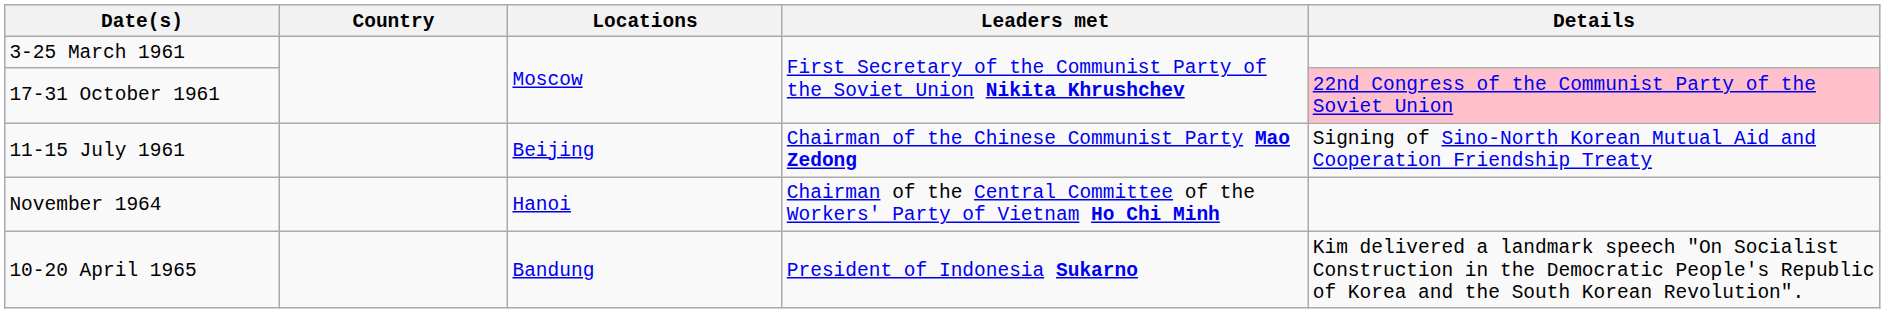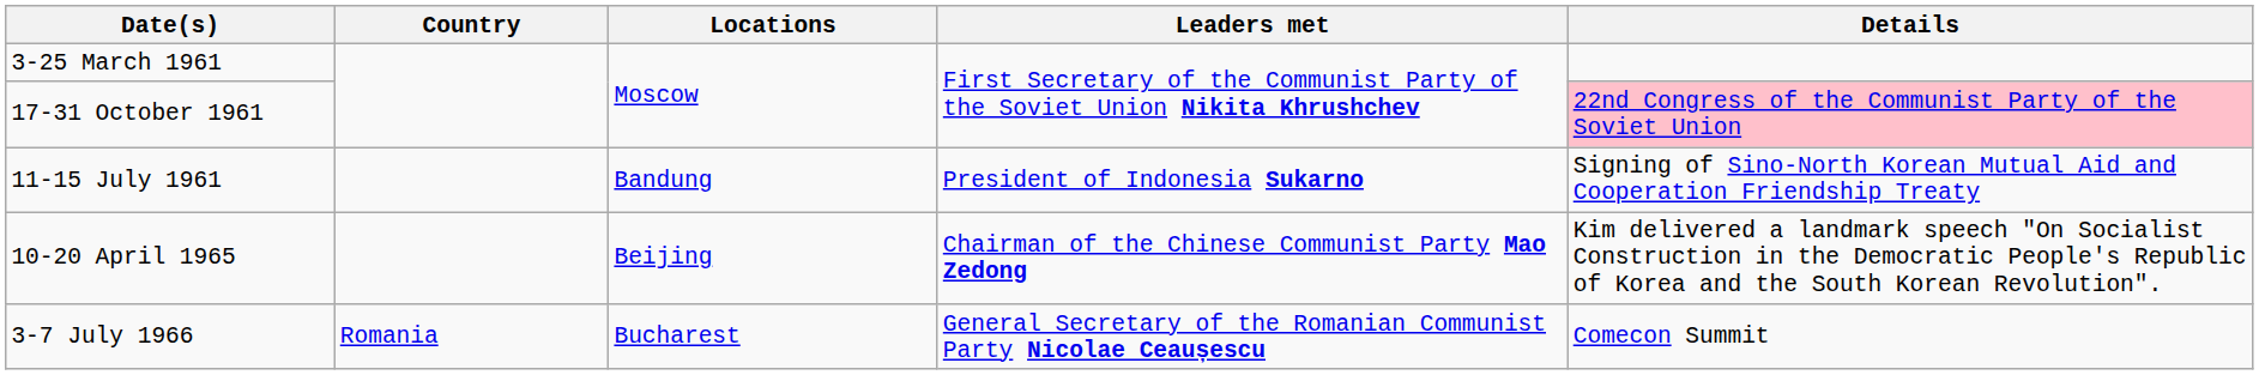11-15 July 1961 | Locations: Beijing -> Bandung
11-15 July 1961 | Leaders met: Chairman of the Chinese Communist Party Mao Zedong -> President of Indonesia Sukarno
- row: November 1964 | Hanoi | Chairman of the Central Committee of the Workers' Party of Vietnam Ho Chi Minh
10-20 April 1965 | Locations: Bandung -> Beijing
10-20 April 1965 | Leaders met: President of Indonesia Sukarno -> Chairman of the Chinese Communist Party Mao Zedong
+ row: 3-7 July 1966 | Romania | Bucharest | General Secretary of the Romanian Communist Party Nicolae Ceaușescu | Comecon Summit
